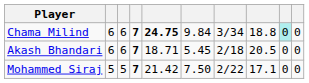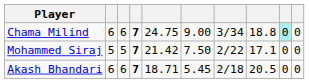Chama Milind | column 5: bold -> normal
Chama Milind | column 6: 9.84 -> 9.00
rows swapped: Akash Bhandari <-> Mohammed Siraj
